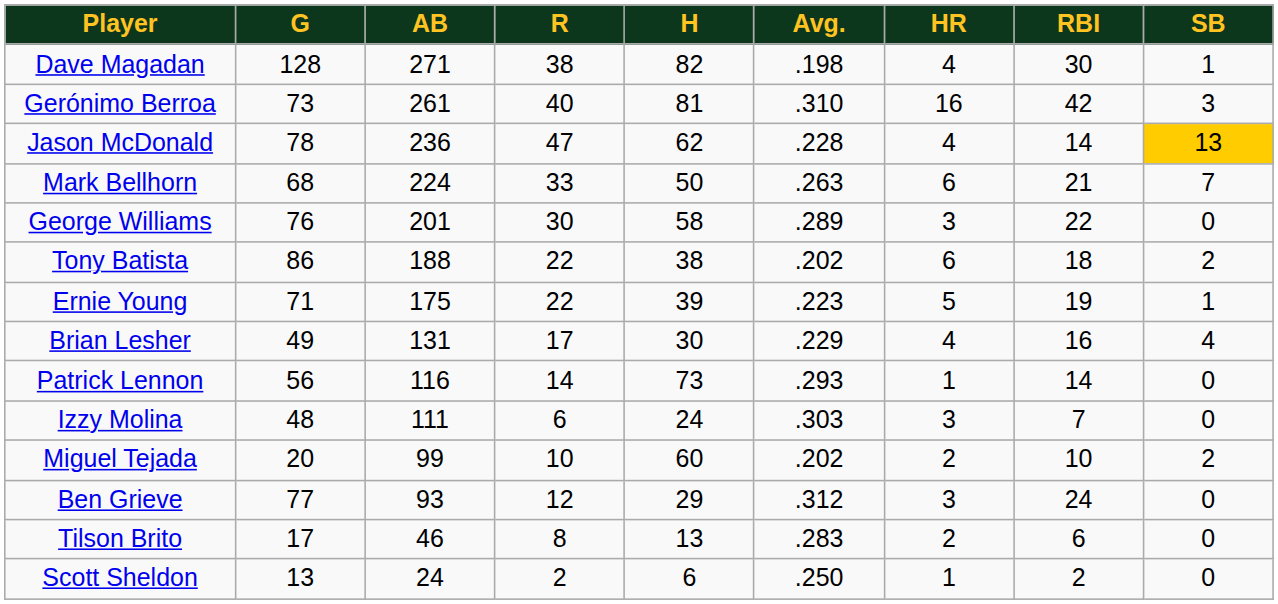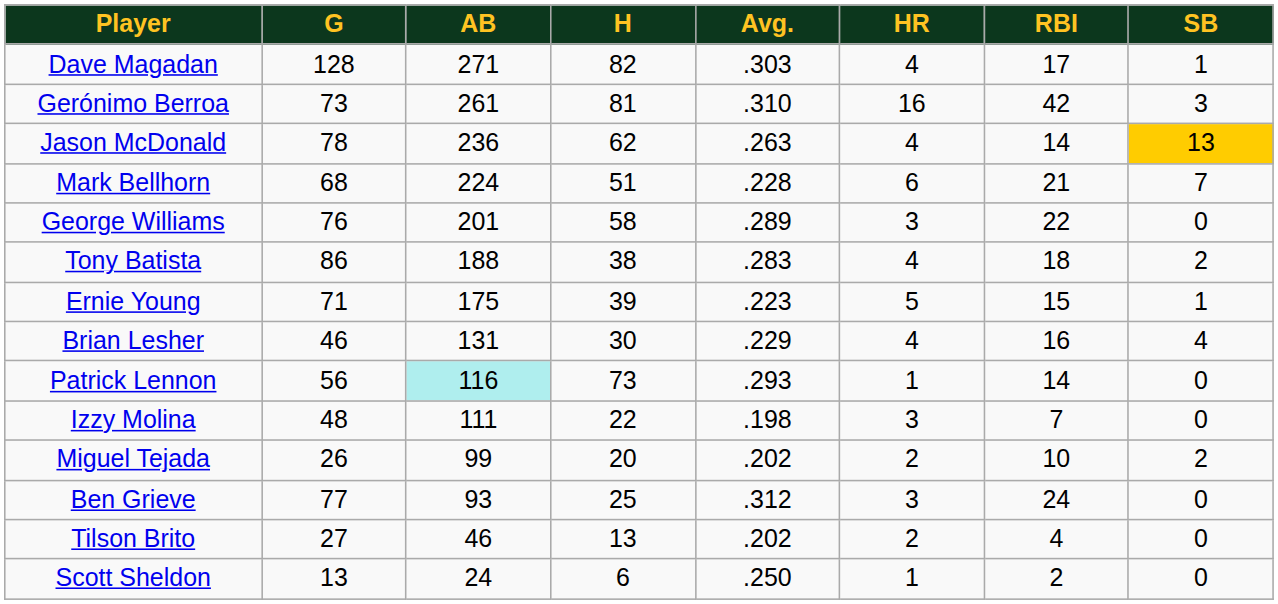- column: R | 38 | 40 | 47 | 33 | 30 | 22 | 22 | 17 | 14 | 6 | 10 | 12 | 8 | 2
Dave Magadan | Avg.: .198 -> .303
Dave Magadan | RBI: 30 -> 17
Jason McDonald | Avg.: .228 -> .263
Mark Bellhorn | H: 50 -> 51
Mark Bellhorn | Avg.: .263 -> .228
Tony Batista | Avg.: .202 -> .283
Tony Batista | HR: 6 -> 4
Ernie Young | RBI: 19 -> 15
Brian Lesher | G: 49 -> 46
Patrick Lennon | AB: no background -> paleturquoise background
Izzy Molina | H: 24 -> 22
Izzy Molina | Avg.: .303 -> .198
Miguel Tejada | G: 20 -> 26
Miguel Tejada | H: 60 -> 20
Ben Grieve | H: 29 -> 25
Tilson Brito | G: 17 -> 27
Tilson Brito | Avg.: .283 -> .202
Tilson Brito | RBI: 6 -> 4
